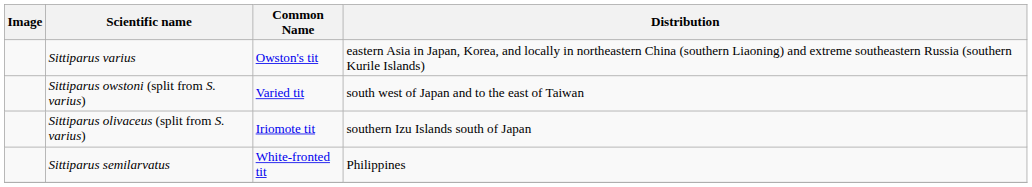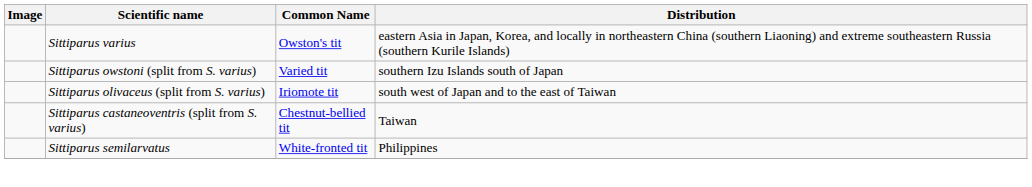Sittiparus owstoni (split from S. varius) | Distribution: south west of Japan and to the east of Taiwan -> southern Izu Islands south of Japan
Sittiparus olivaceus (split from S. varius) | Distribution: southern Izu Islands south of Japan -> south west of Japan and to the east of Taiwan
+ row: Sittiparus castaneoventris (split from S. varius) | Chestnut-bellied tit | Taiwan
